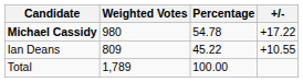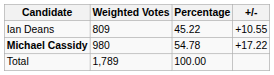rows swapped: Michael Cassidy <-> Ian Deans
